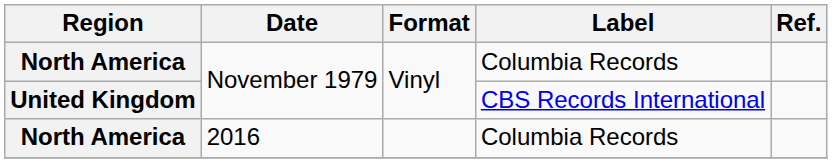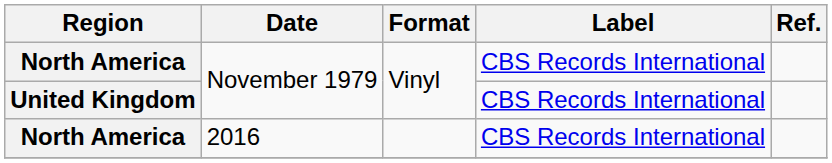North America / November 1979 | Label: Columbia Records -> CBS Records International
North America / 2016 | Label: Columbia Records -> CBS Records International
